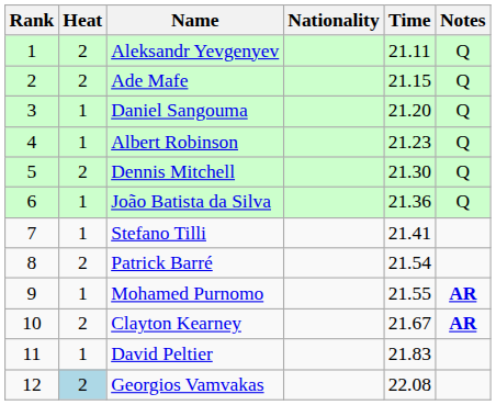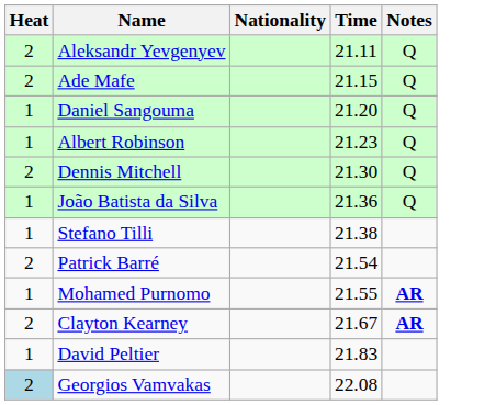- column: Rank | 1 | 2 | 3 | 4 | 5 | 6 | 7 | 8 | 9 | 10 | 11 | 12
Stefano Tilli | Time: 21.41 -> 21.38
